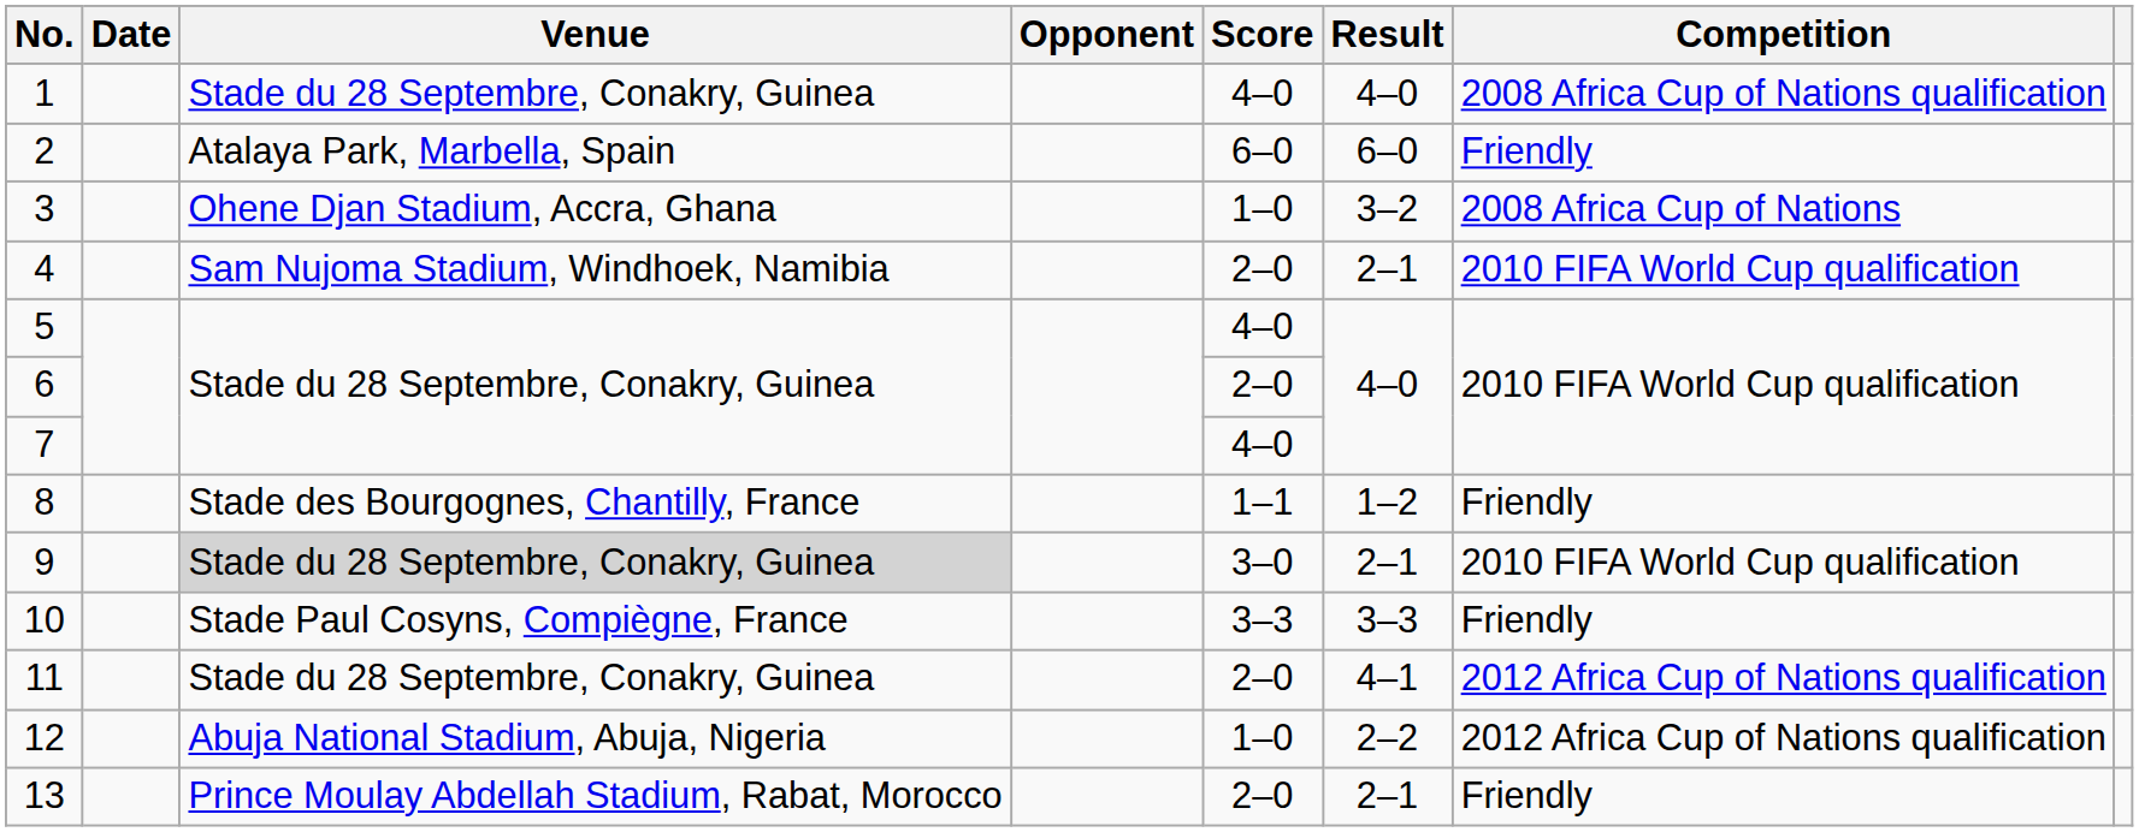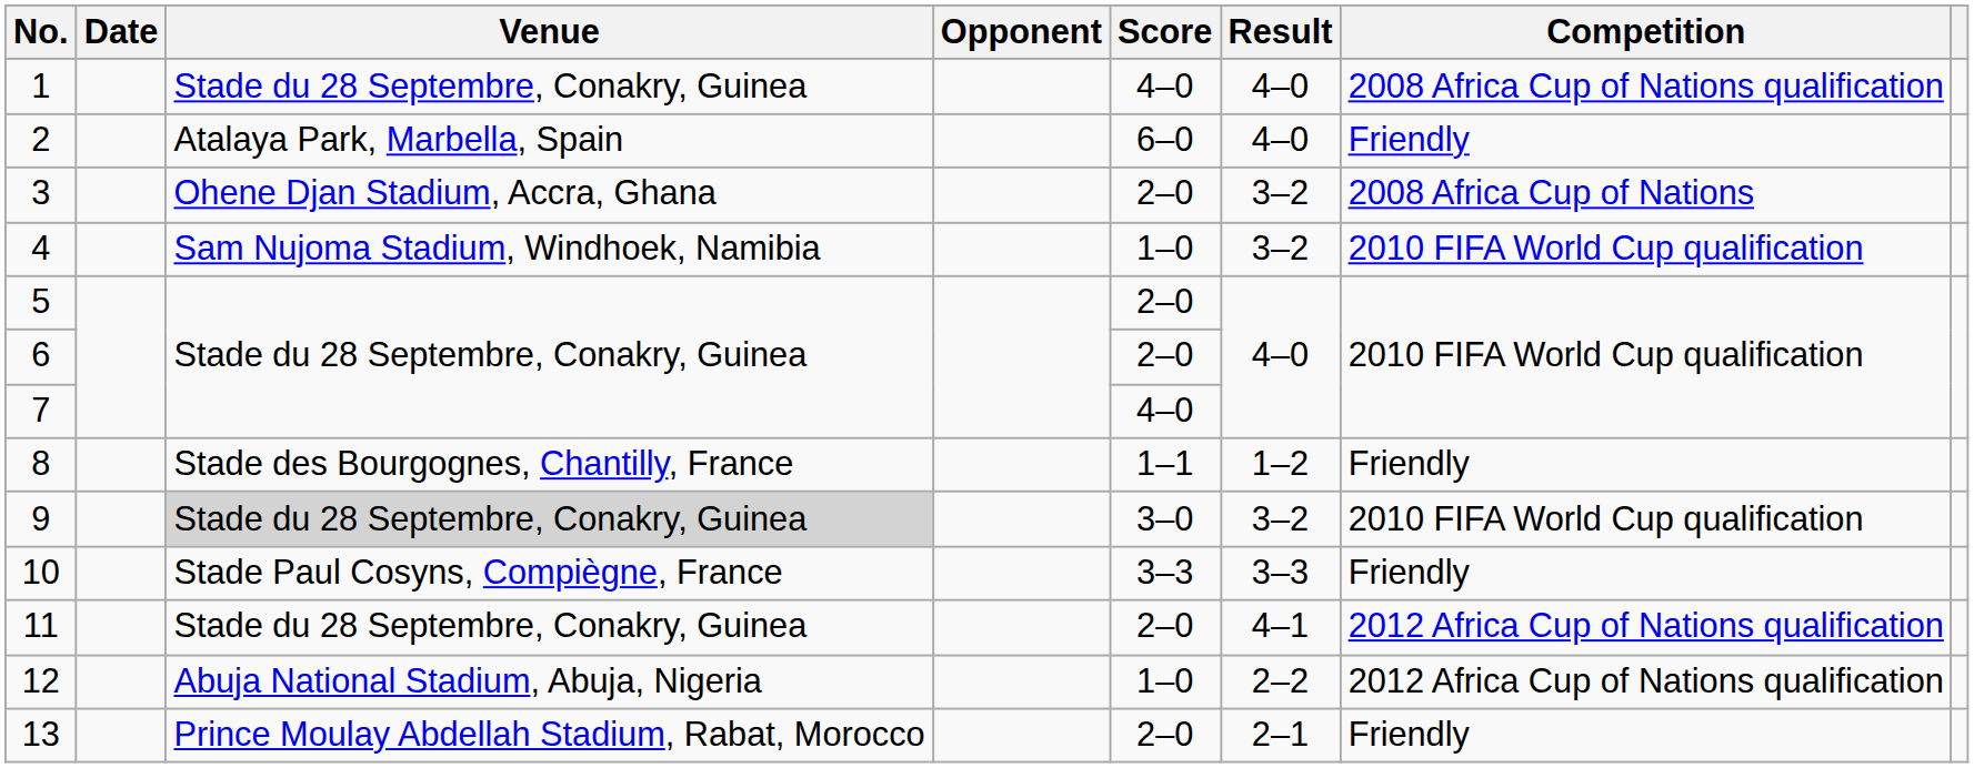2 | Result: 6–0 -> 4–0
3 | Score: 1–0 -> 2–0
4 | Score: 2–0 -> 1–0
4 | Result: 2–1 -> 3–2
5 | Score: 4–0 -> 2–0
9 | Result: 2–1 -> 3–2
